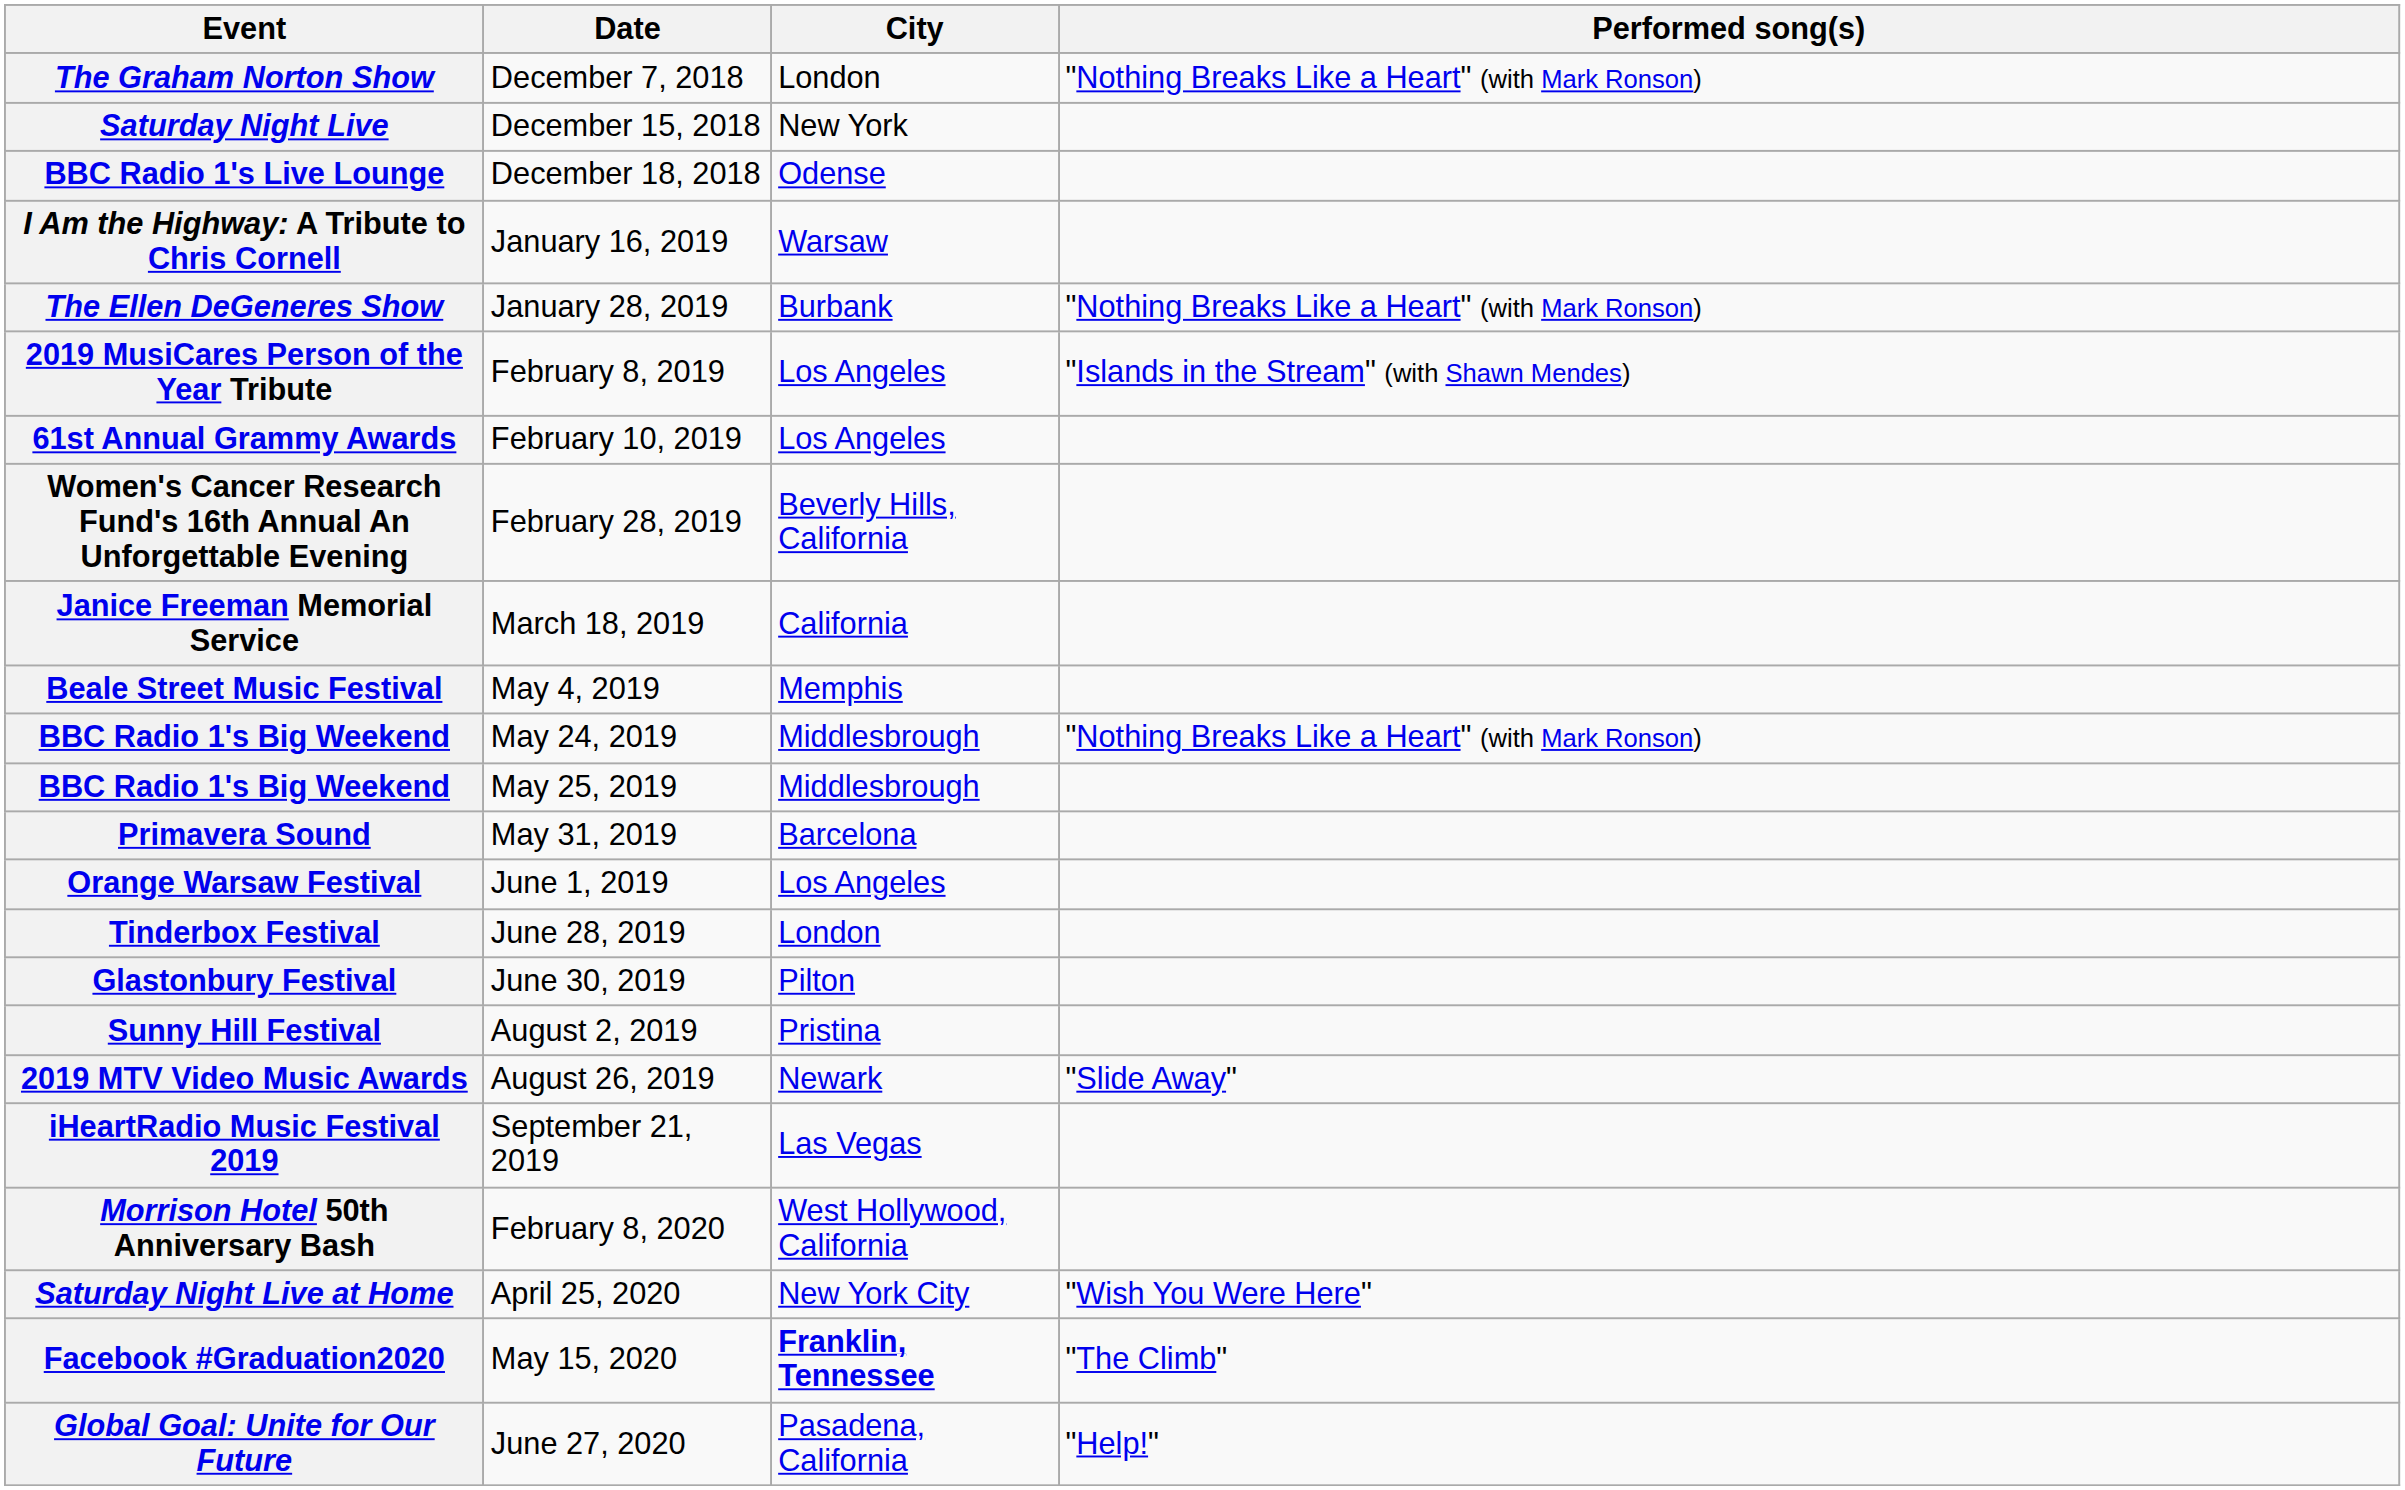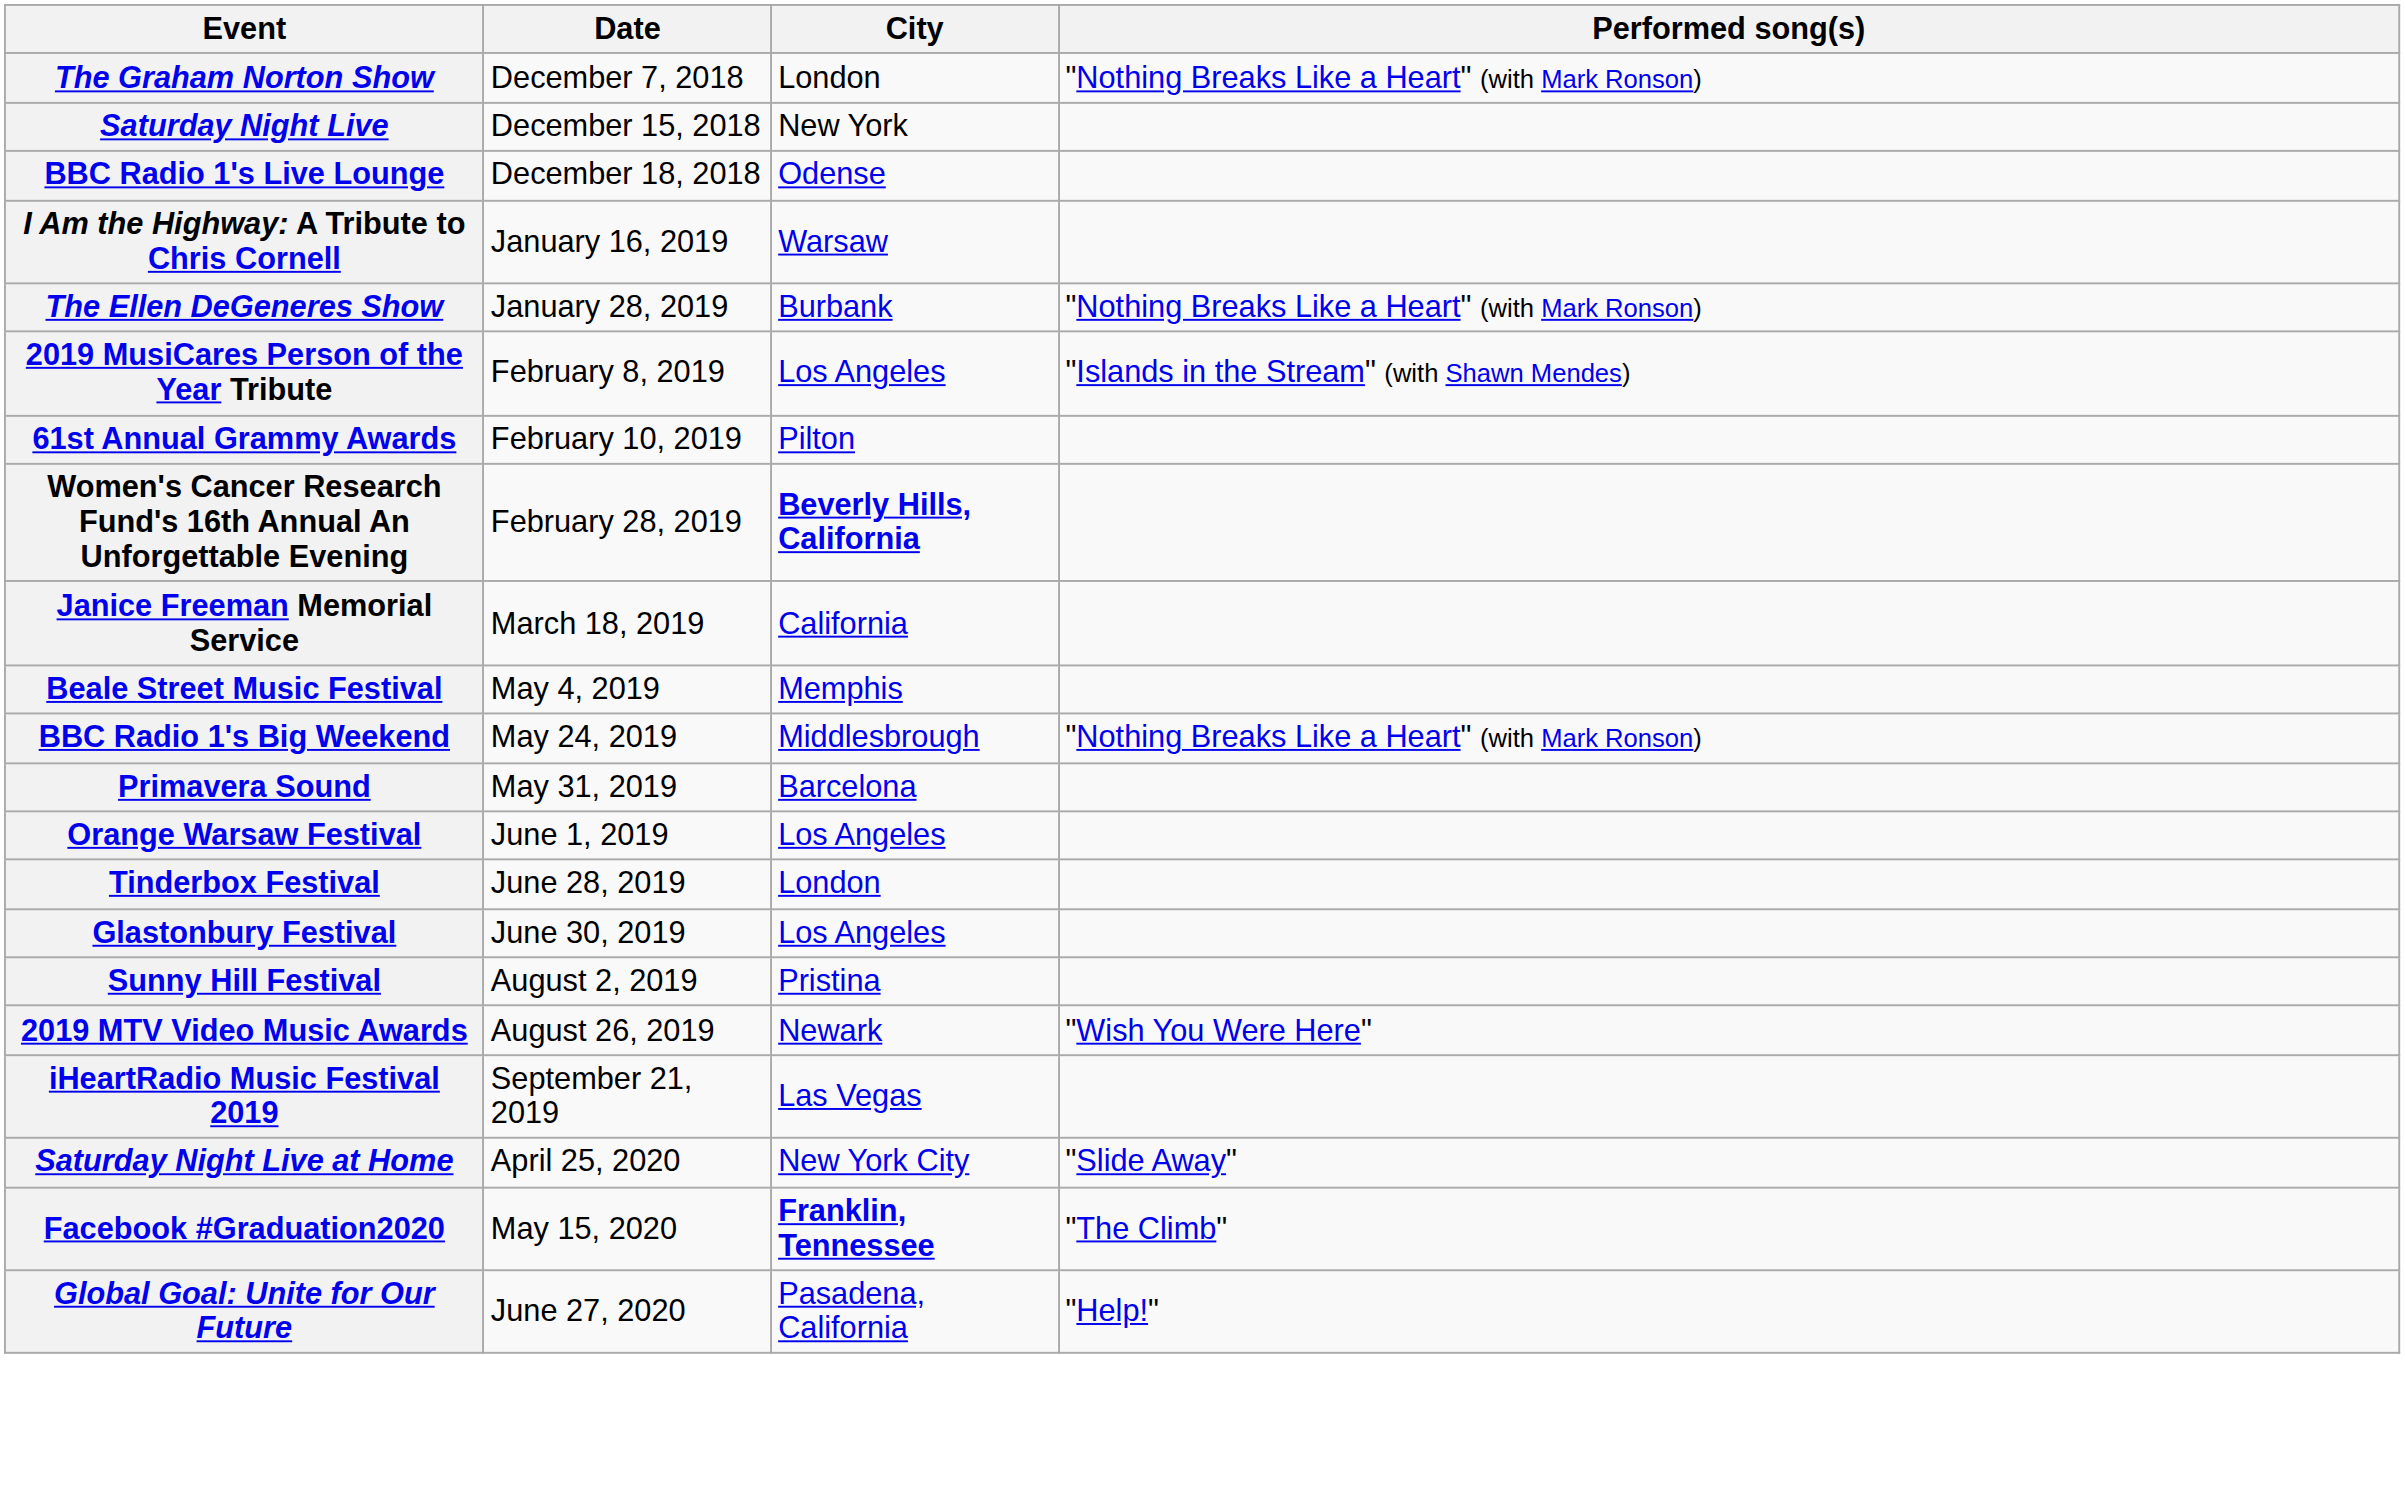February 10, 2019 | City: Los Angeles -> Pilton
February 28, 2019 | City: normal -> bold
- row: BBC Radio 1's Big Weekend | May 25, 2019 | Middlesbrough
June 30, 2019 | City: Pilton -> Los Angeles
August 26, 2019 | Performed song(s): "Slide Away" -> "Wish You Were Here"
- row: Morrison Hotel 50th Anniversary Bash | February 8, 2020 | West Hollywood, California
April 25, 2020 | Performed song(s): "Wish You Were Here" -> "Slide Away"
